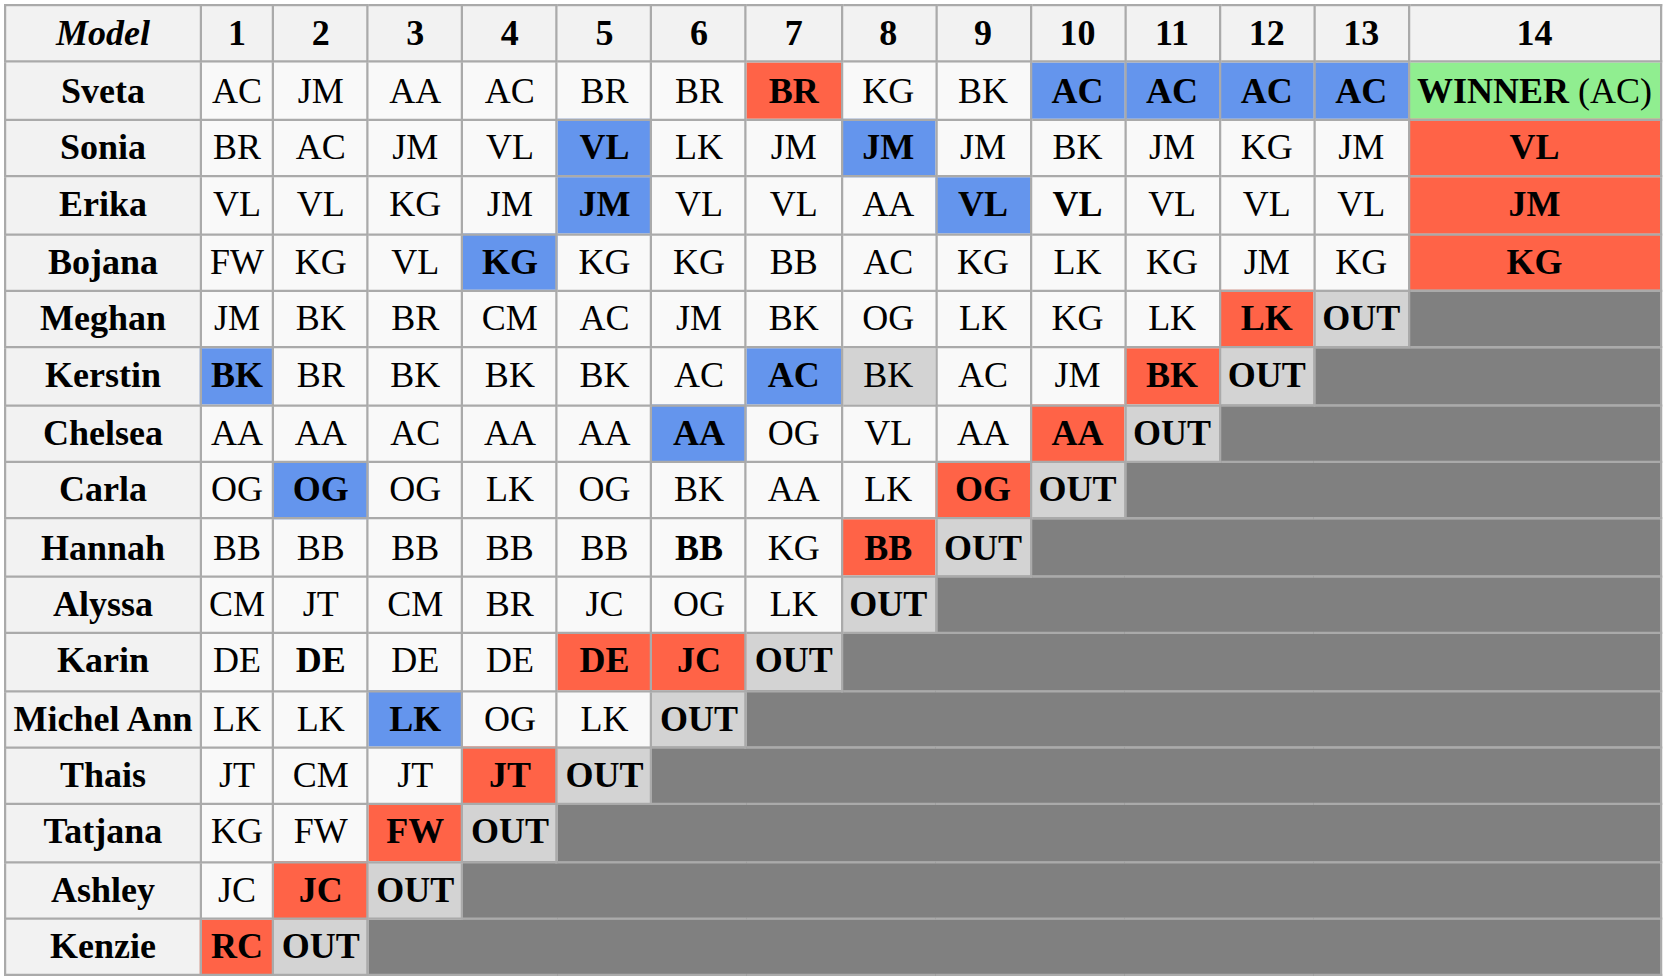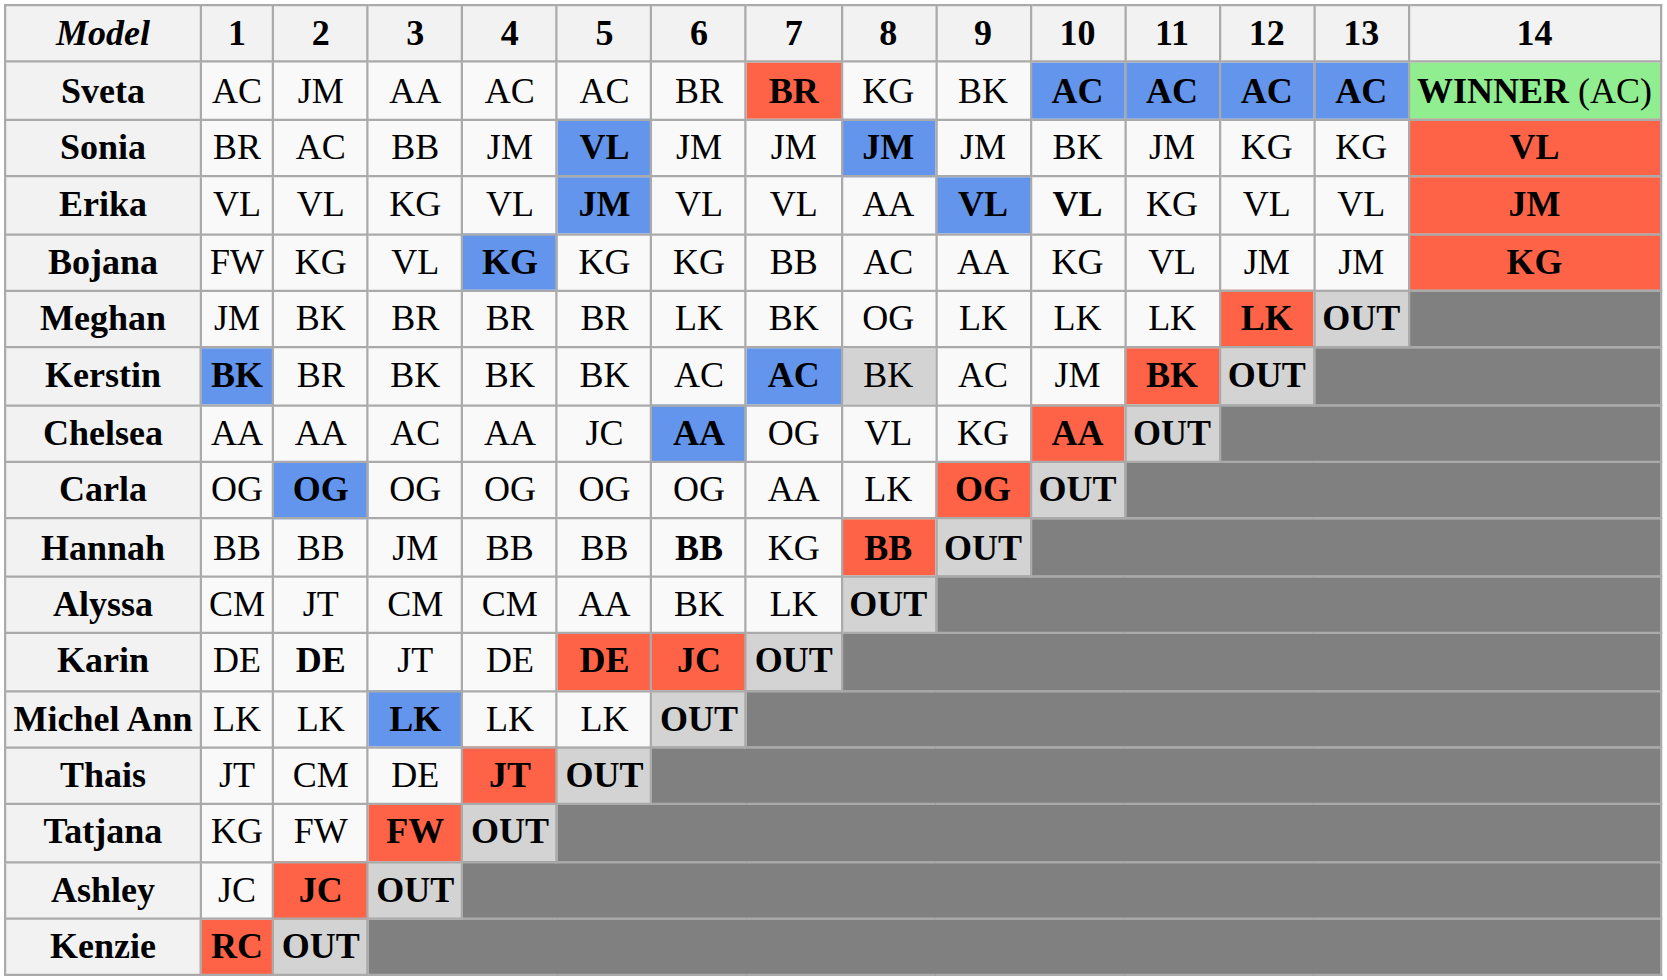Sveta | 5: BR -> AC
Sonia | 3: JM -> BB
Sonia | 4: VL -> JM
Sonia | 6: LK -> JM
Sonia | 13: JM -> KG
Erika | 4: JM -> VL
Erika | 11: VL -> KG
Bojana | 9: KG -> AA
Bojana | 10: LK -> KG
Bojana | 11: KG -> VL
Bojana | 13: KG -> JM
Meghan | 4: CM -> BR
Meghan | 5: AC -> BR
Meghan | 6: JM -> LK
Meghan | 10: KG -> LK
Chelsea | 5: AA -> JC
Chelsea | 9: AA -> KG
Carla | 4: LK -> OG
Carla | 6: BK -> OG
Hannah | 3: BB -> JM
Alyssa | 4: BR -> CM
Alyssa | 5: JC -> AA
Alyssa | 6: OG -> BK
Karin | 3: DE -> JT
Michel Ann | 4: OG -> LK
Thais | 3: JT -> DE
